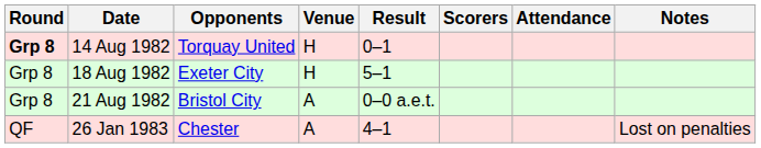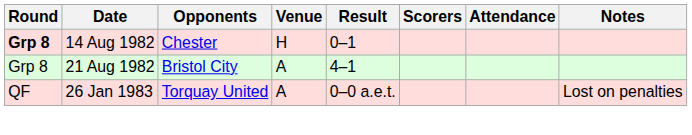14 Aug 1982 | Opponents: Torquay United -> Chester
- row: Grp 8 | 18 Aug 1982 | Exeter City | H | 5–1
21 Aug 1982 | Result: 0–0 a.e.t. -> 4–1
26 Jan 1983 | Opponents: Chester -> Torquay United
26 Jan 1983 | Result: 4–1 -> 0–0 a.e.t.
